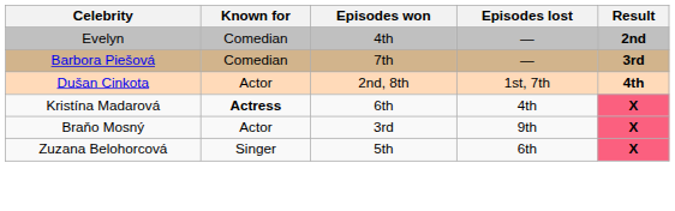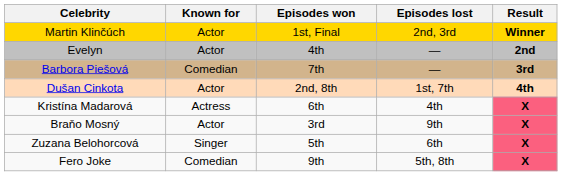+ row: Martin Klinčúch | Actor | 1st, Final | 2nd, 3rd | Winner
Evelyn | Known for: Comedian -> Actor
Kristína Madarová | Known for: bold -> normal
+ row: Fero Joke | Comedian | 9th | 5th, 8th | X
